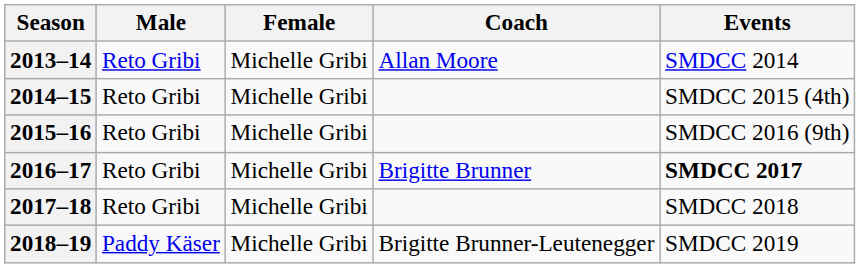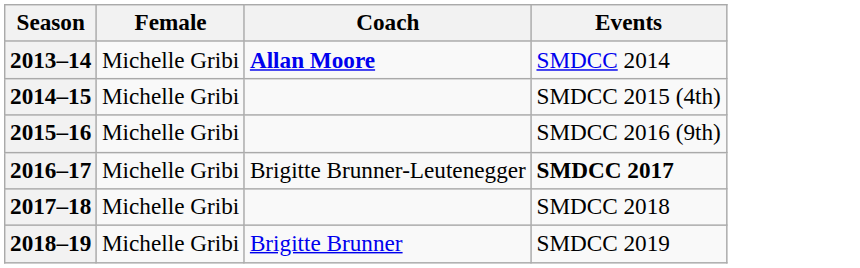- column: Male | Reto Gribi | Reto Gribi | Reto Gribi | Reto Gribi | Reto Gribi | Paddy Käser
2013–14 | Coach: normal -> bold
2016–17 | Coach: Brigitte Brunner -> Brigitte Brunner-Leutenegger
2018–19 | Coach: Brigitte Brunner-Leutenegger -> Brigitte Brunner
